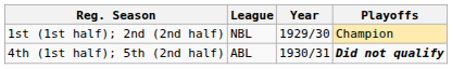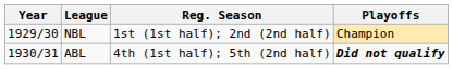columns swapped: Year <-> Reg. Season
